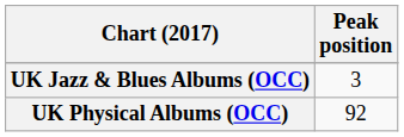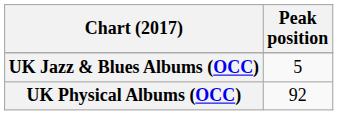UK Jazz & Blues Albums (OCC) | Peak position: 3 -> 5
